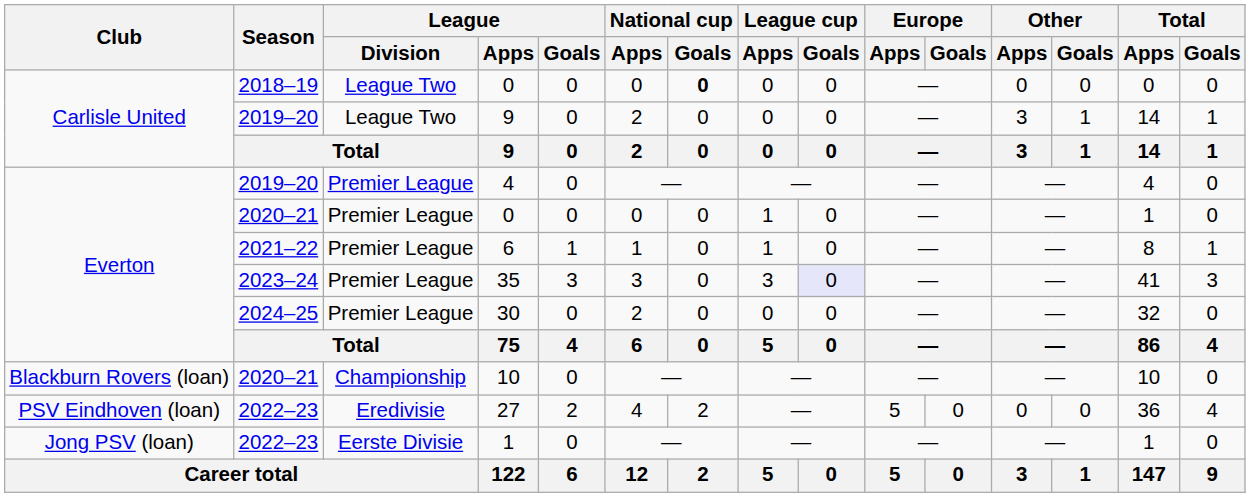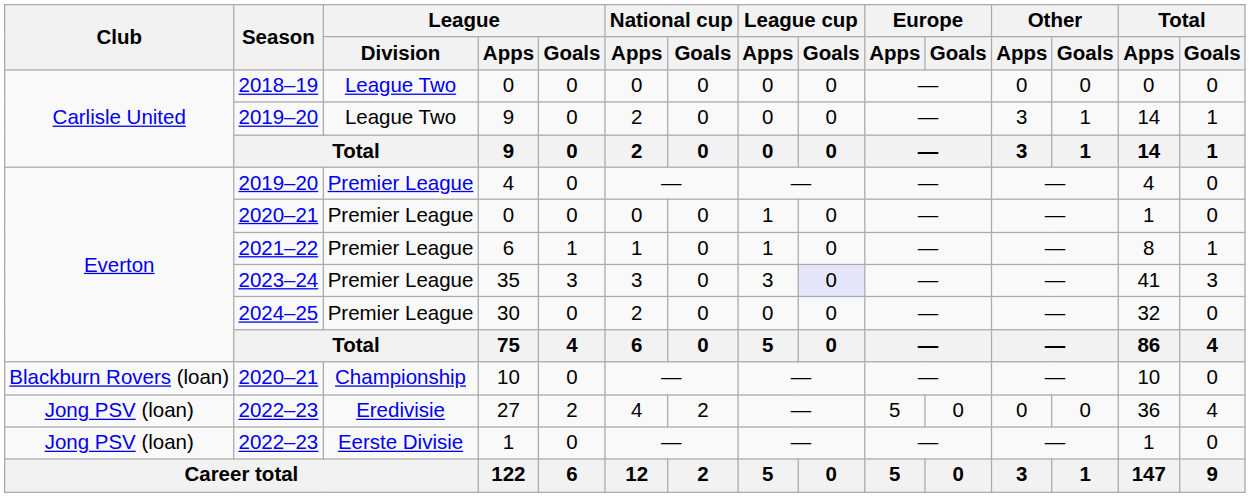2018–19 / 0 | National cup / Goals: bold -> normal
27 | Club: PSV Eindhoven (loan) -> Jong PSV (loan)
